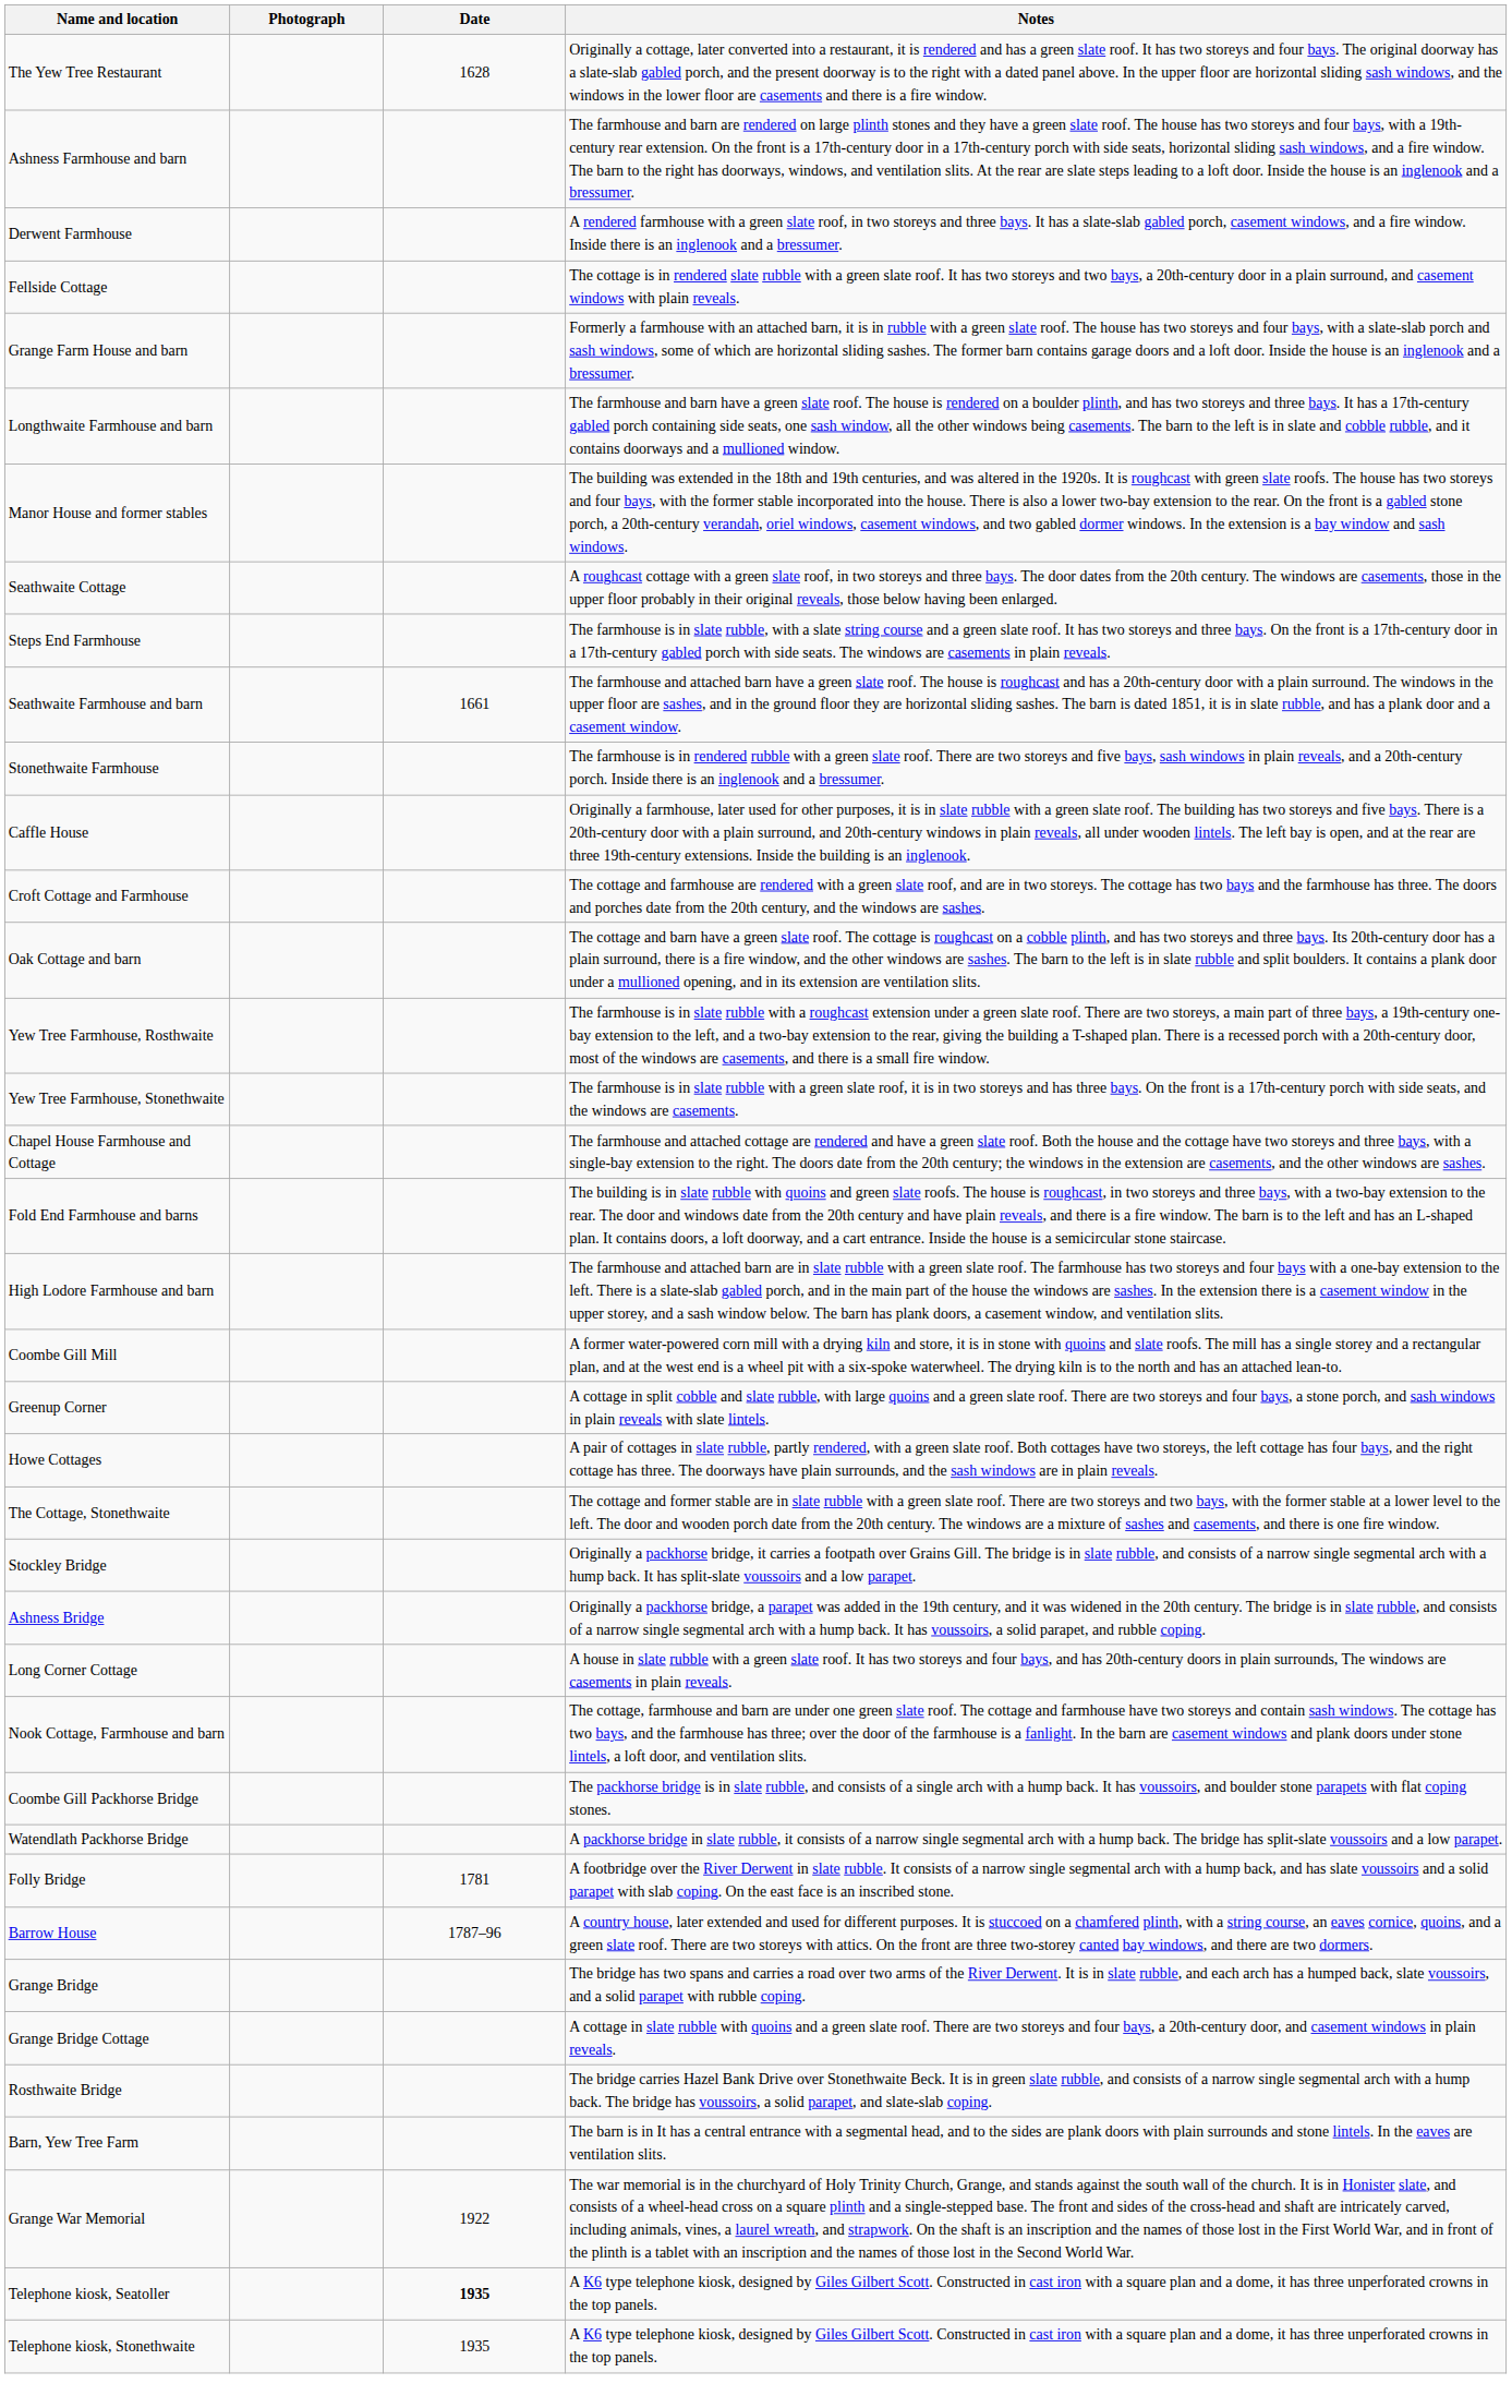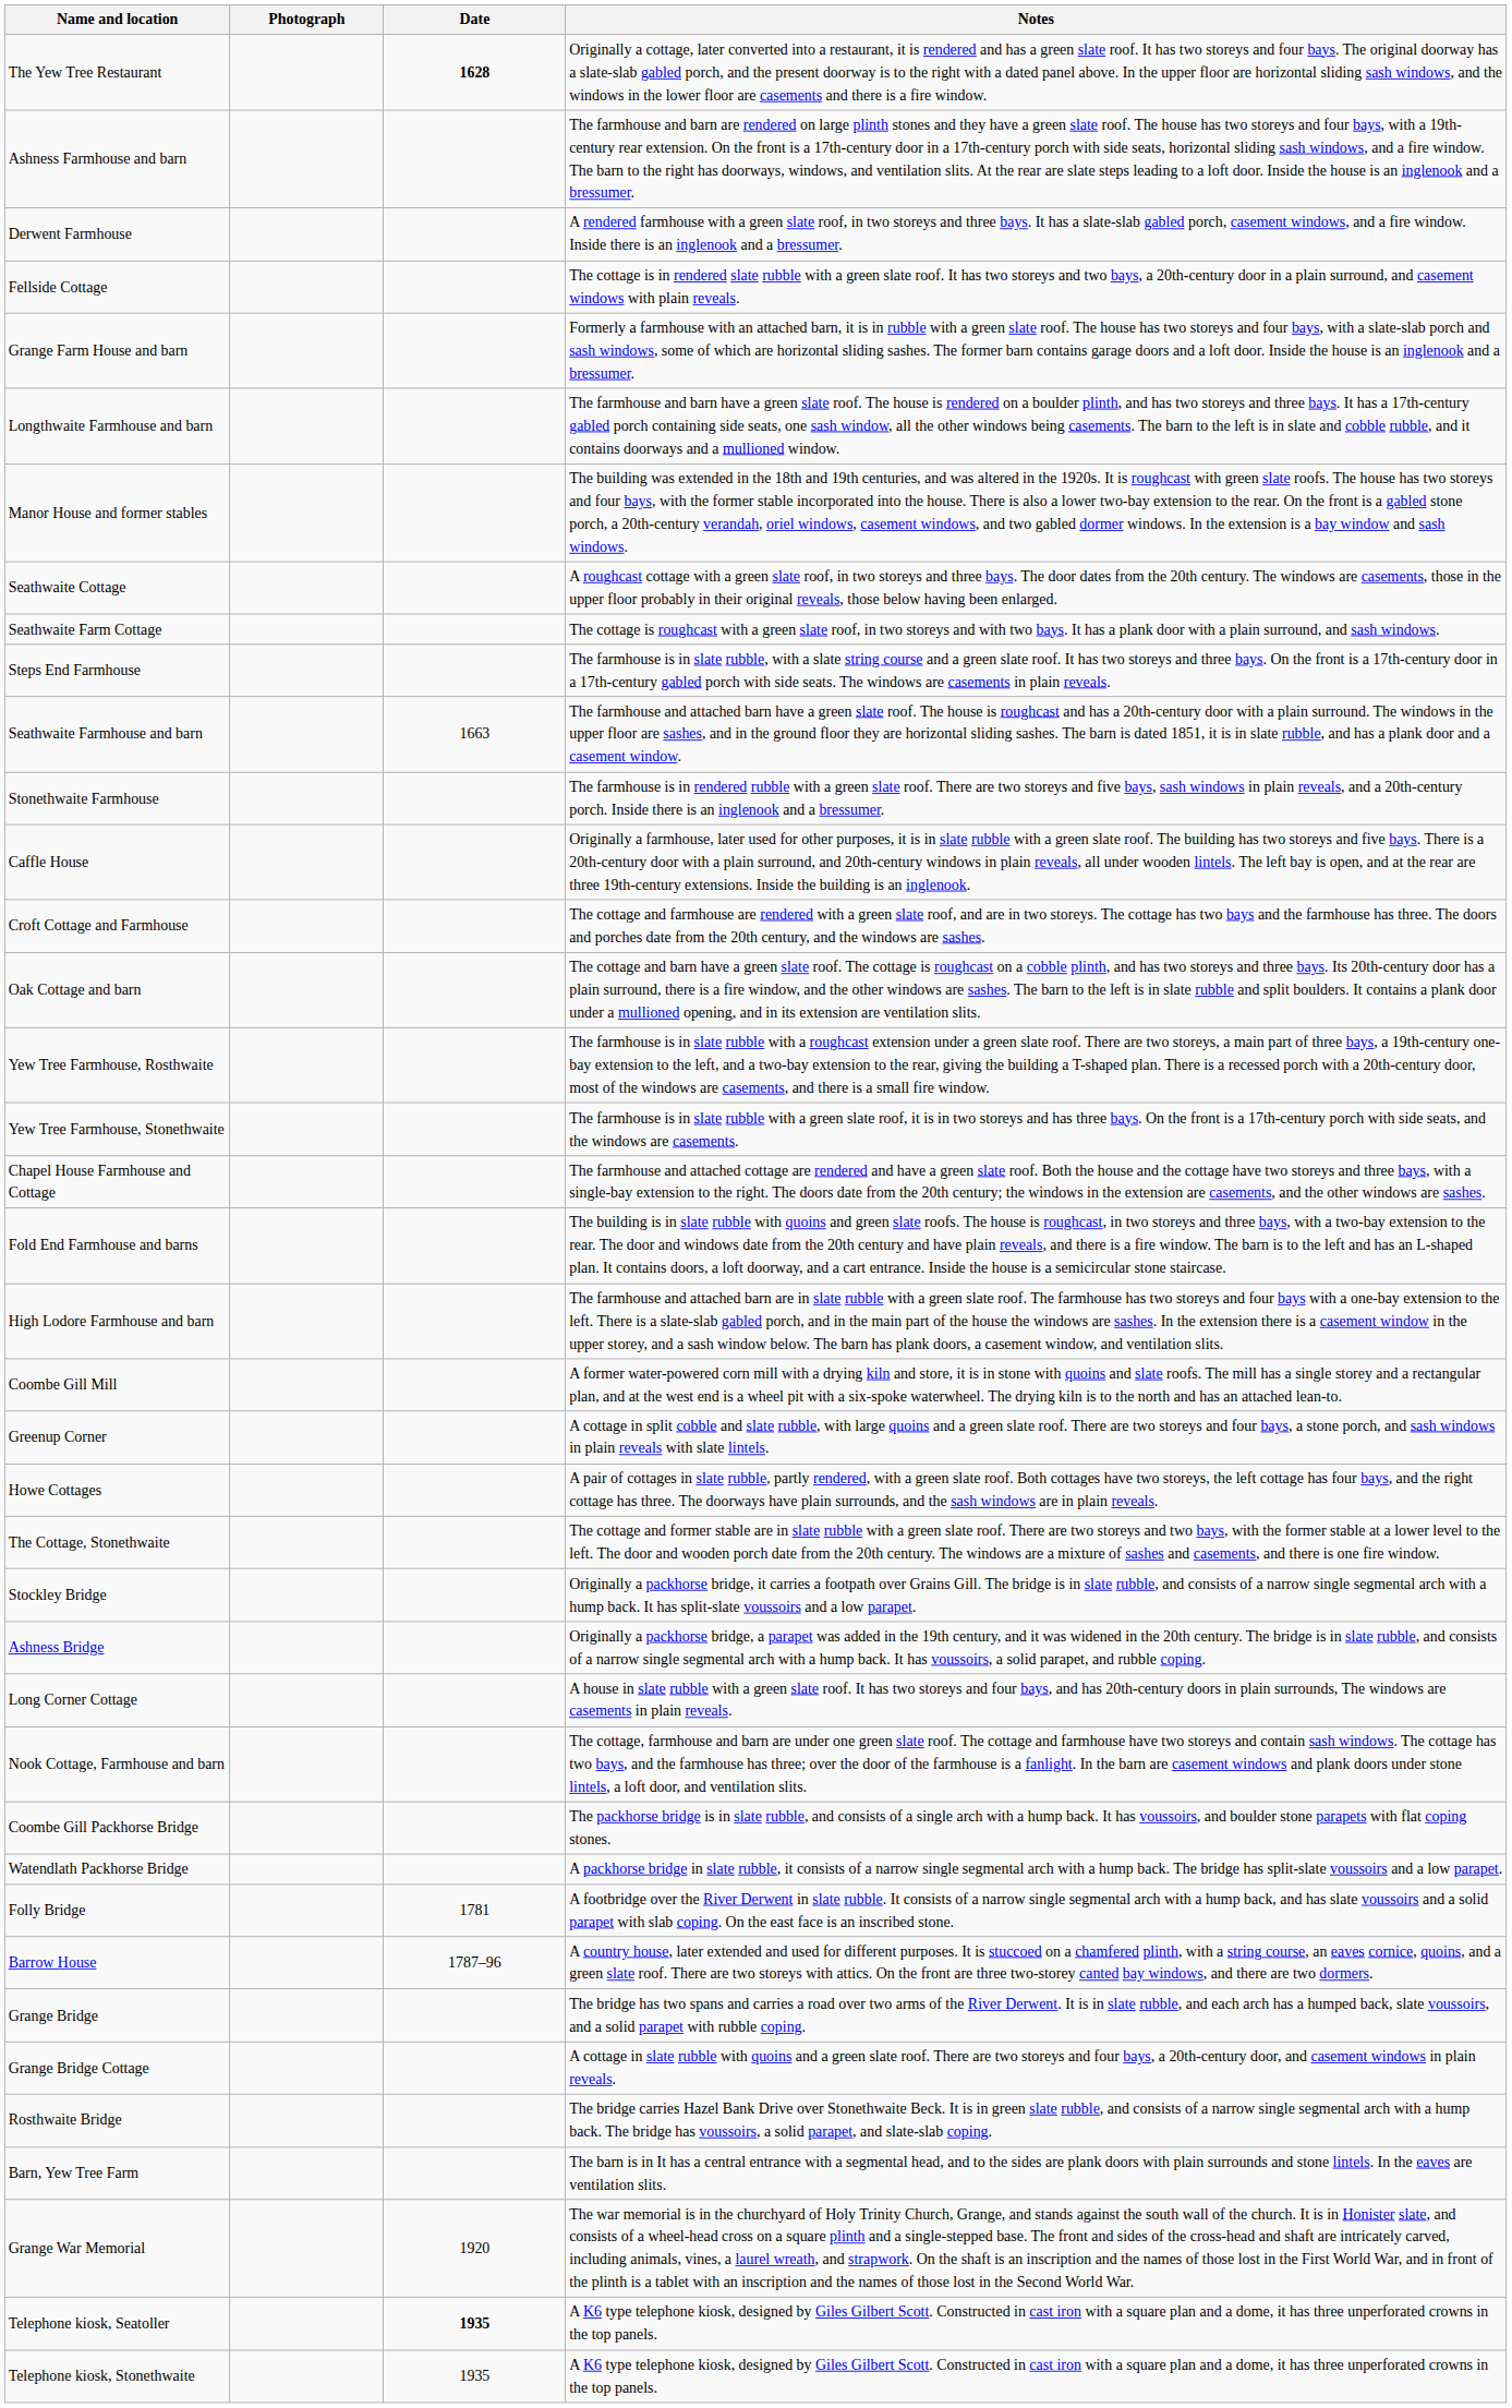The Yew Tree Restaurant | Date: normal -> bold
+ row: Seathwaite Farm Cottage | The cottage is roughcast with a green slate roof, in two storeys and with two bays. It has a plank door with a plain surround, and sash windows.
Seathwaite Farmhouse and barn | Date: 1661 -> 1663
Grange War Memorial | Date: 1922 -> 1920
